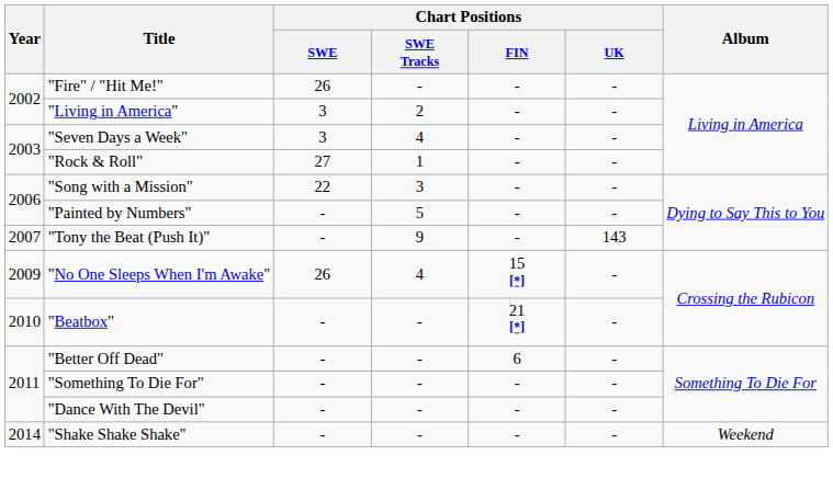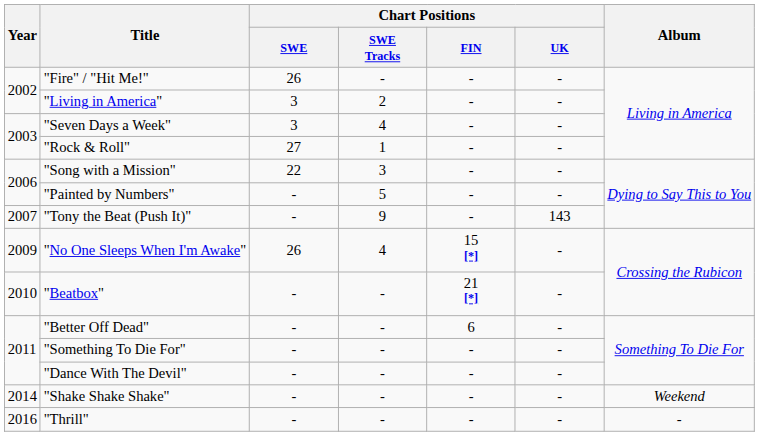+ row: 2016 | "Thrill" | - | - | - | - | -
